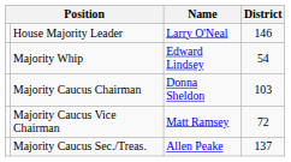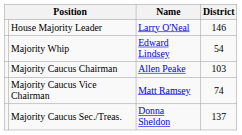Majority Caucus Chairman | Name: Donna Sheldon -> Allen Peake
Majority Caucus Vice Chairman | District: 72 -> 74
Majority Caucus Sec./Treas. | Name: Allen Peake -> Donna Sheldon
